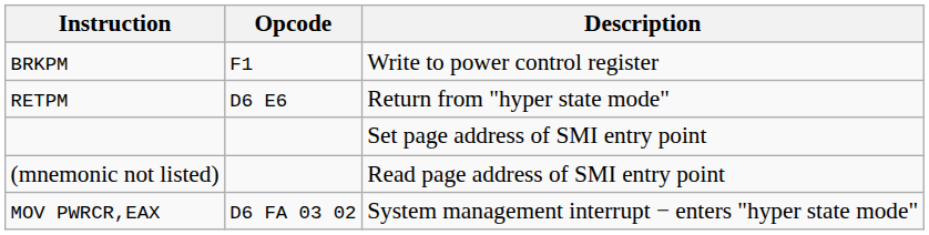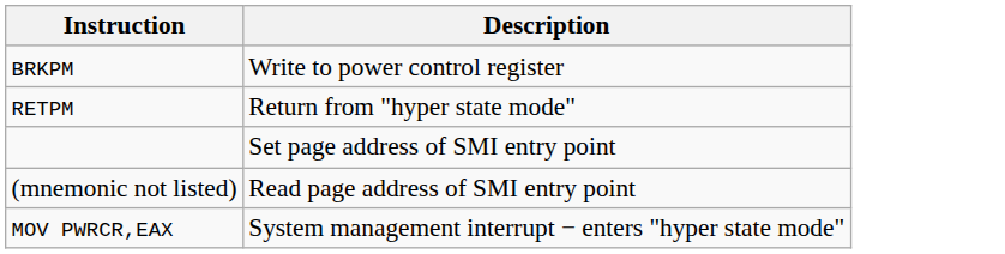- column: Opcode | F1 | D6 E6 | D6 FA 03 02
